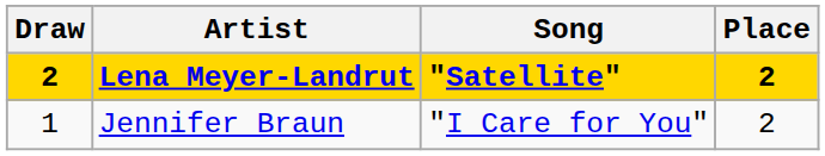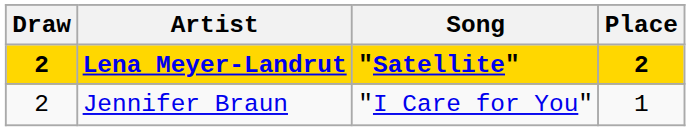Jennifer Braun | Draw: 1 -> 2
Jennifer Braun | Place: 2 -> 1
